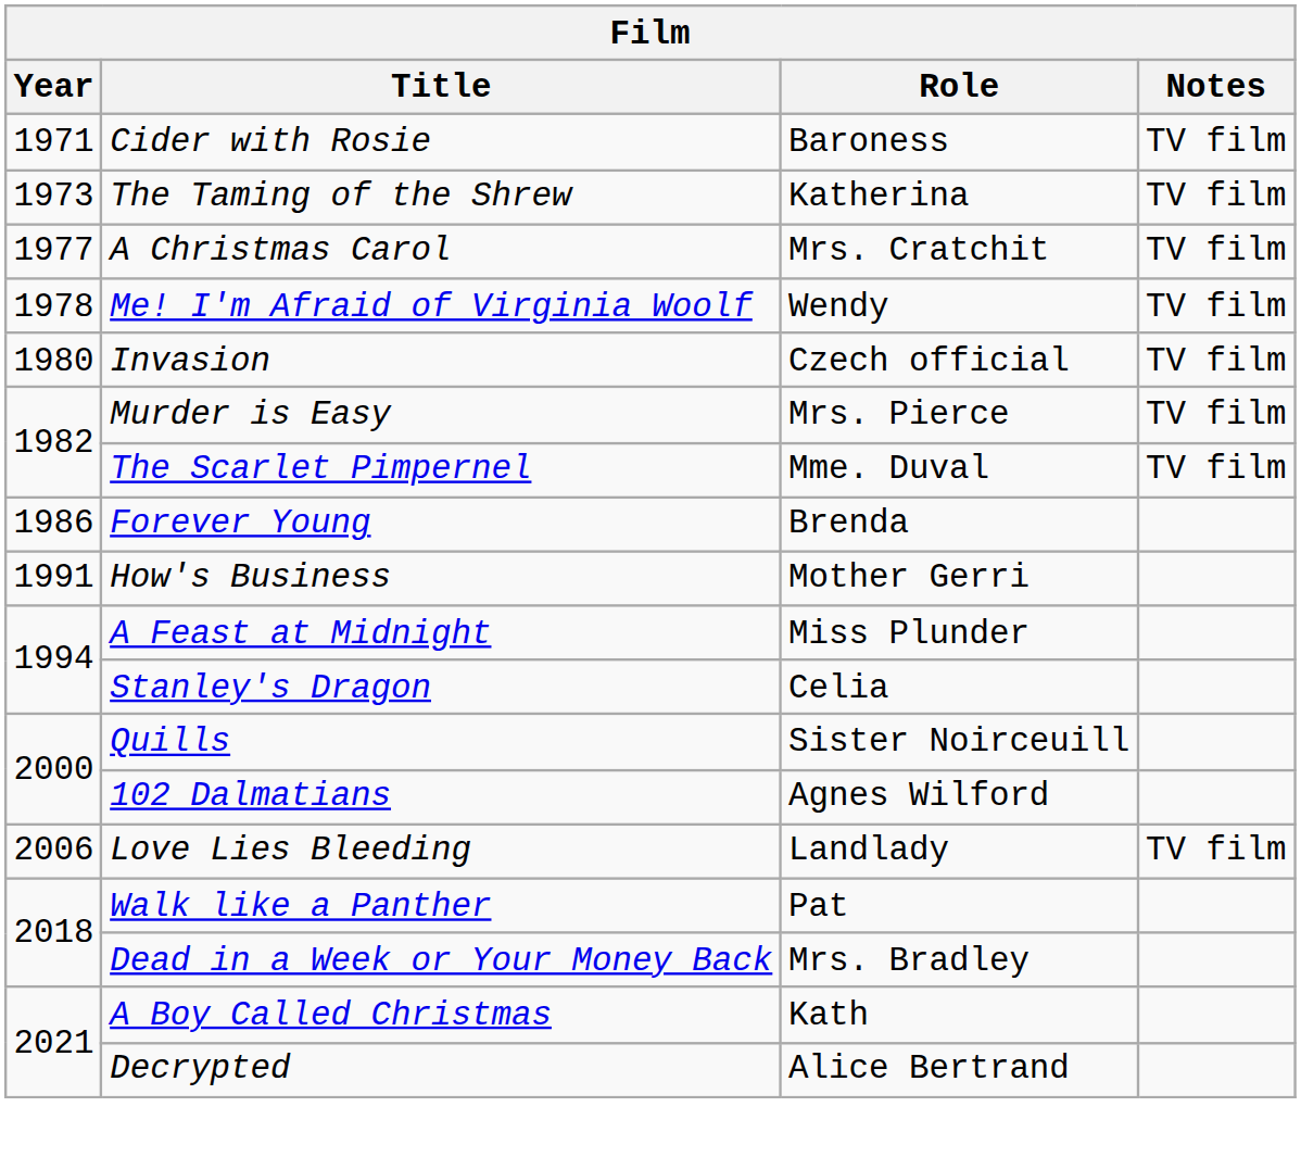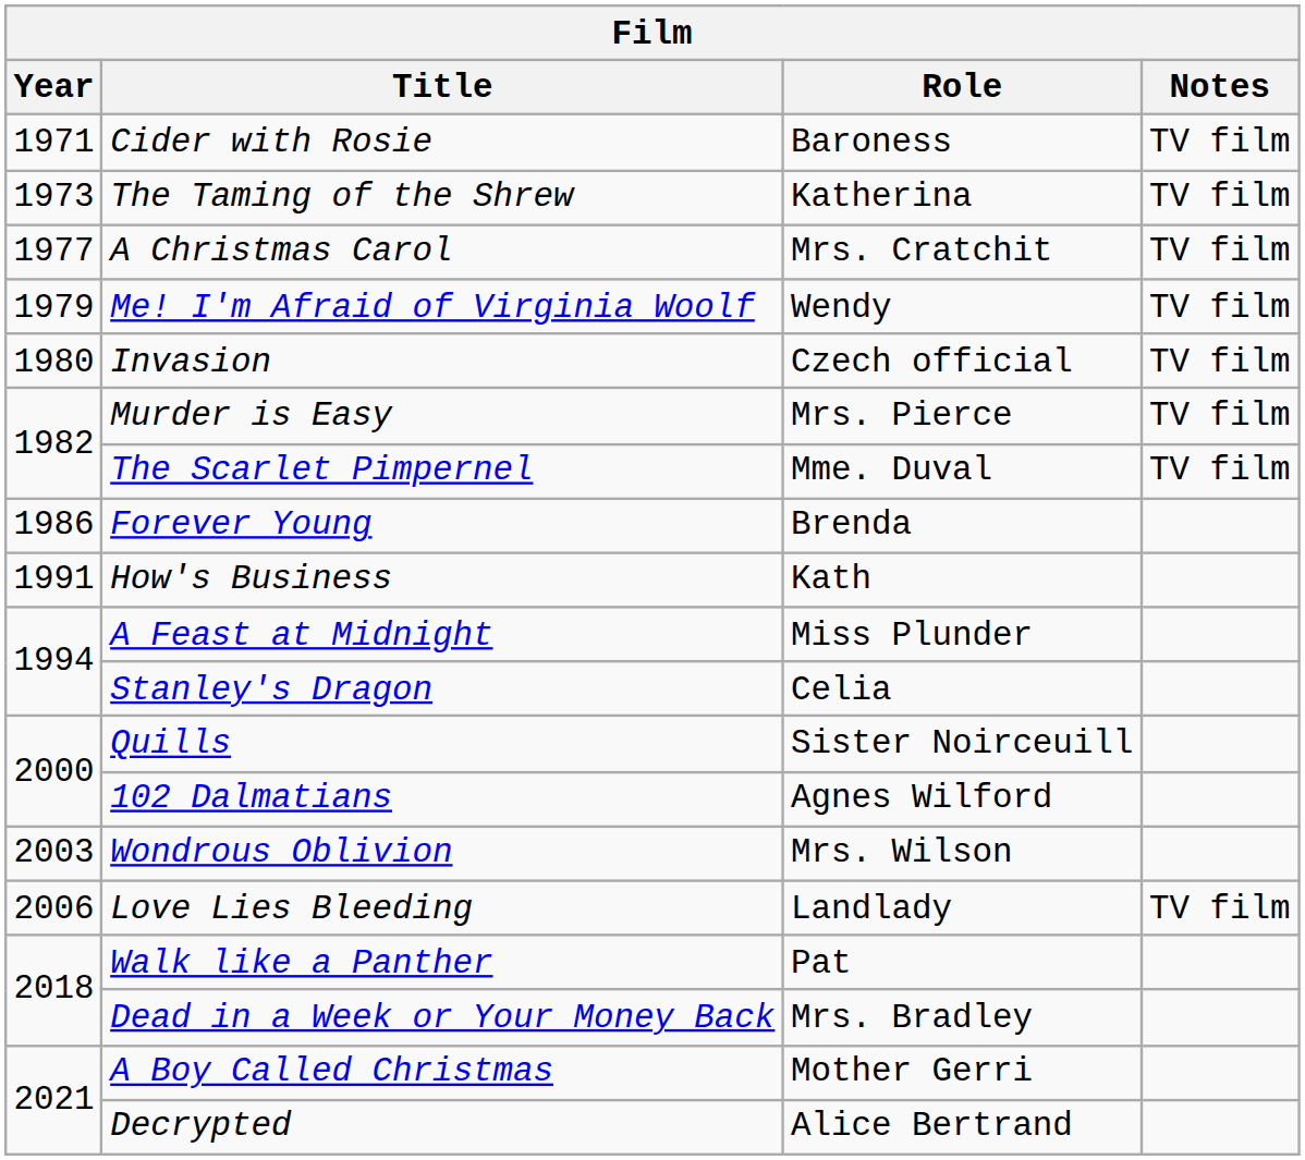Me! I'm Afraid of Virginia Woolf | Year: 1978 -> 1979
How's Business | Role: Mother Gerri -> Kath
+ row: 2003 | Wondrous Oblivion | Mrs. Wilson
A Boy Called Christmas | Role: Kath -> Mother Gerri
